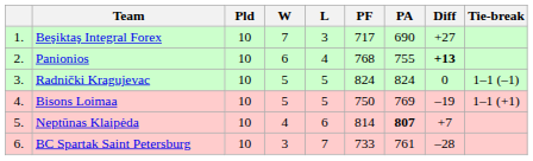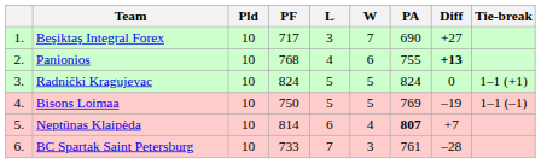columns swapped: W <-> PF
Radnički Kragujevac | Tie-break: 1–1 (–1) -> 1–1 (+1)
Bisons Loimaa | Tie-break: 1–1 (+1) -> 1–1 (–1)
